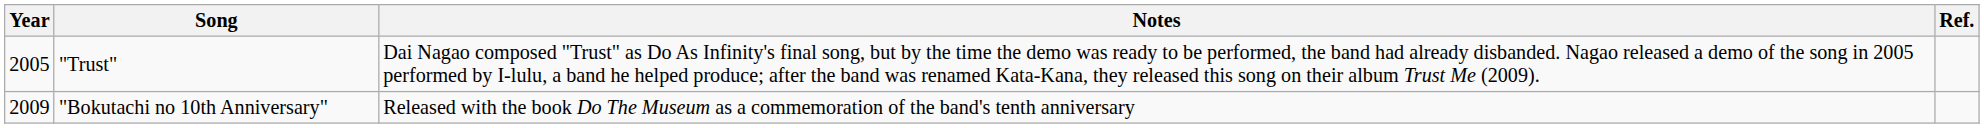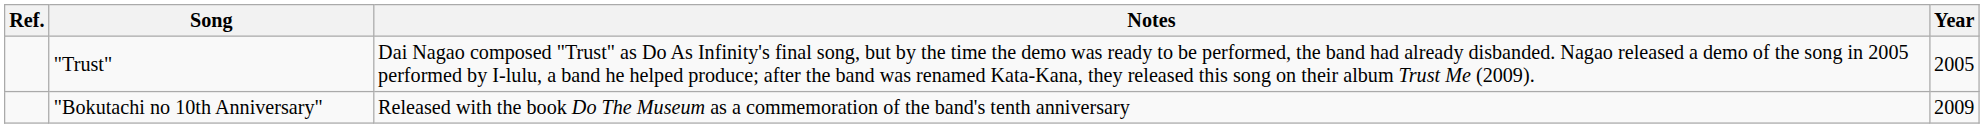columns swapped: Year <-> Ref.
